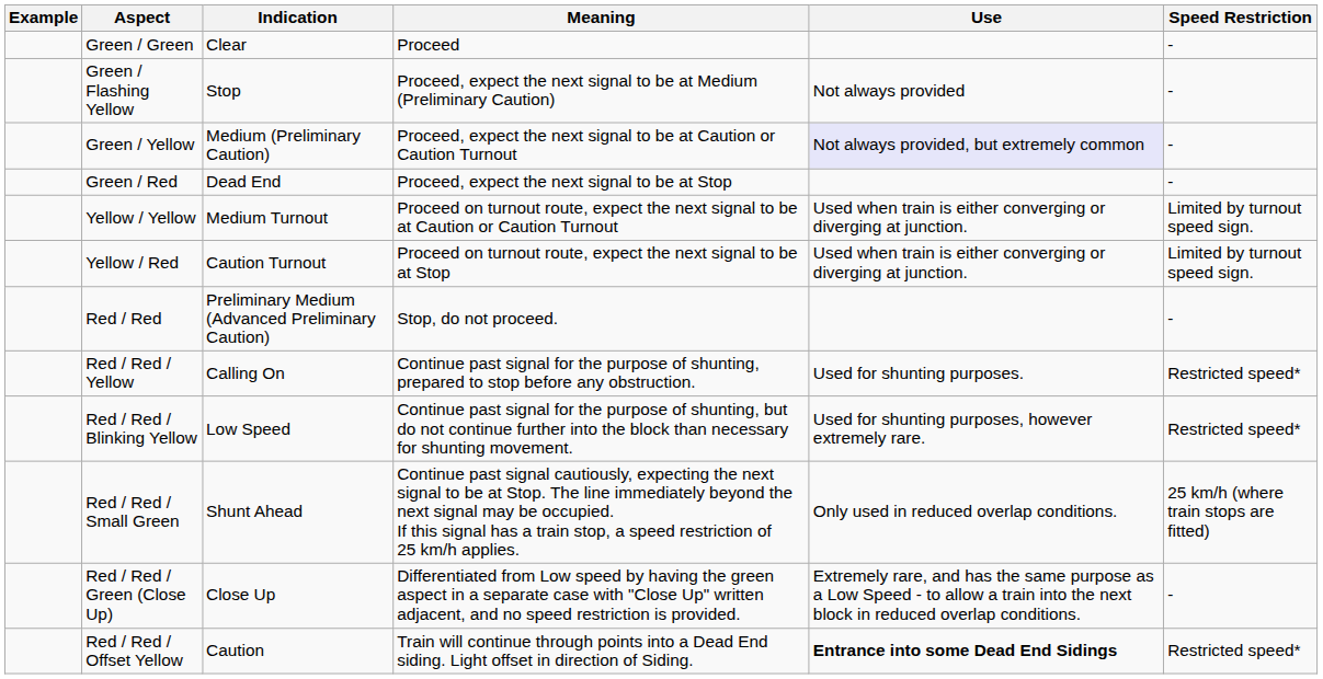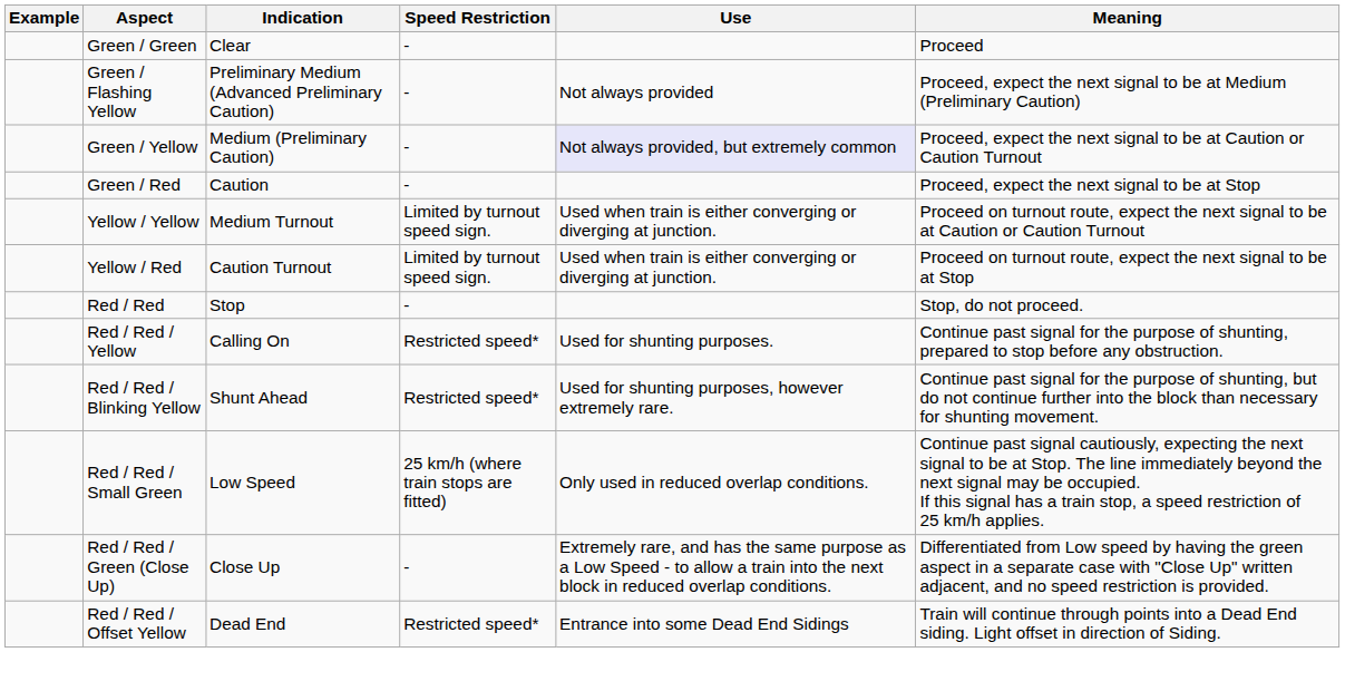columns swapped: Meaning <-> Speed Restriction
Green / Flashing Yellow | Indication: Stop -> Preliminary Medium (Advanced Preliminary Caution)
Green / Red | Indication: Dead End -> Caution
Red / Red | Indication: Preliminary Medium (Advanced Preliminary Caution) -> Stop
Red / Red / Blinking Yellow | Indication: Low Speed -> Shunt Ahead
Red / Red / Small Green | Indication: Shunt Ahead -> Low Speed
Red / Red / Offset Yellow | Indication: Caution -> Dead End
Red / Red / Offset Yellow | Use: bold -> normal
